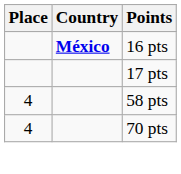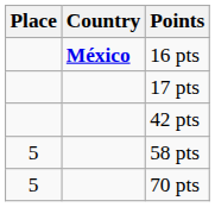+ row: 42 pts
58 pts | Place: 4 -> 5
70 pts | Place: 4 -> 5
